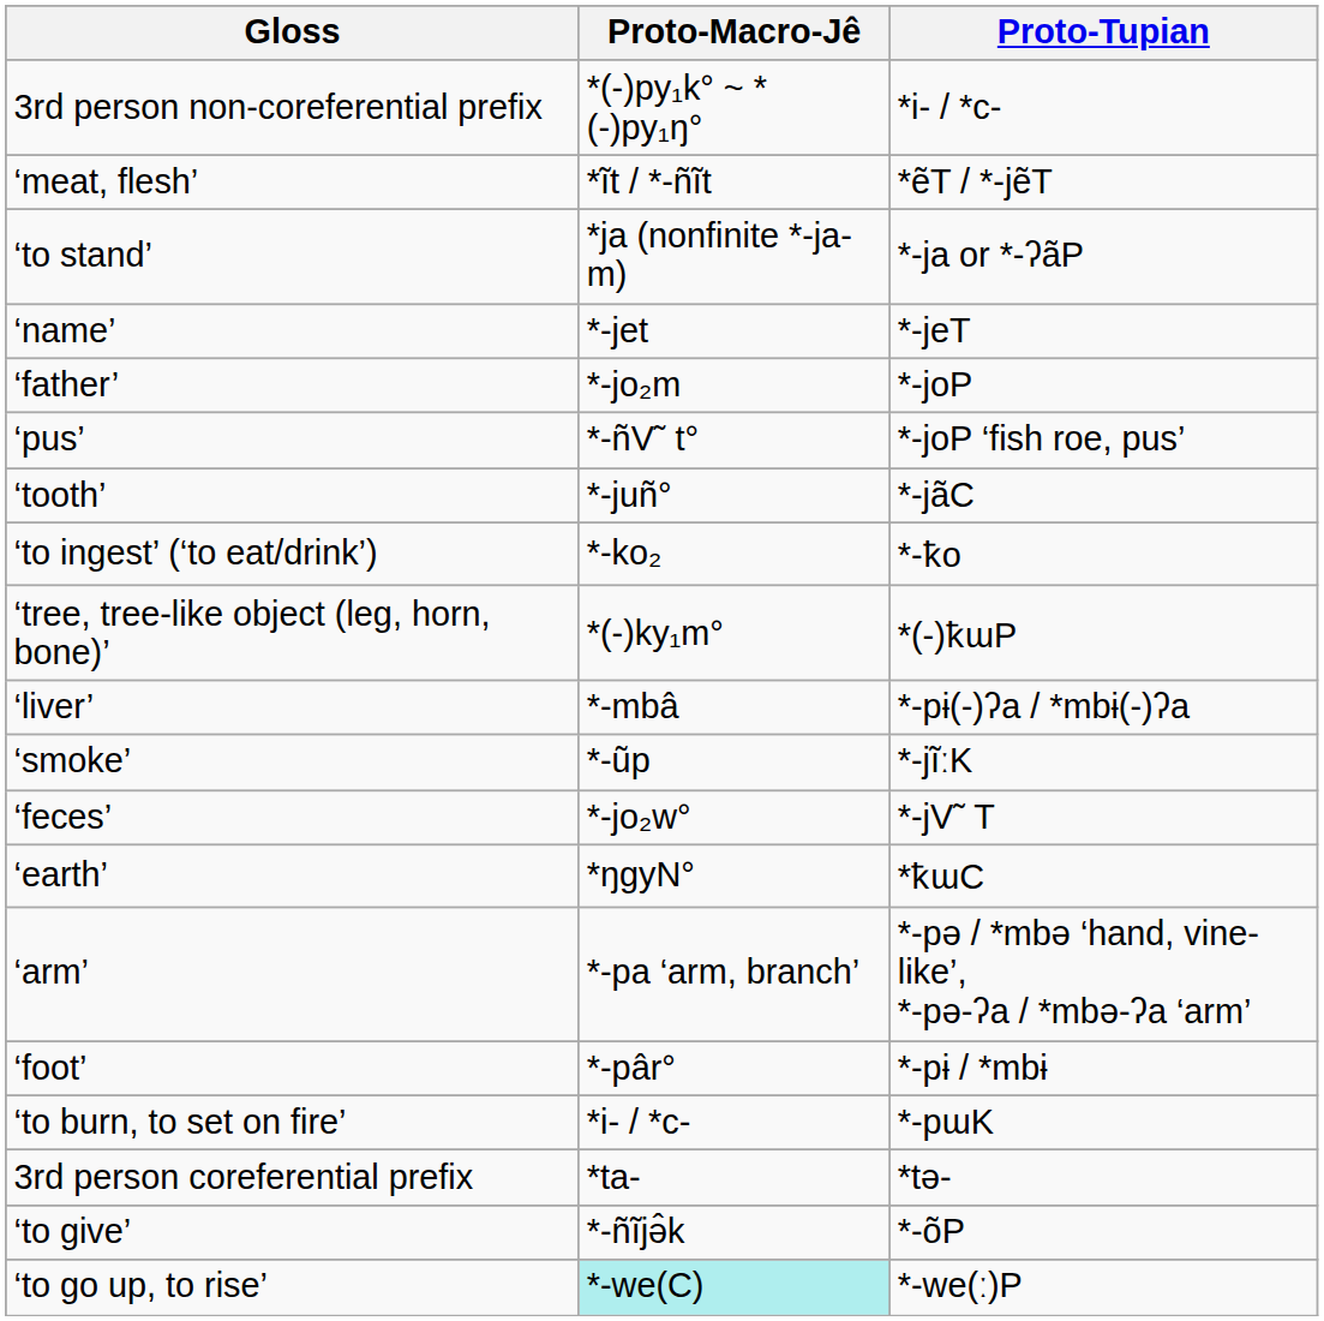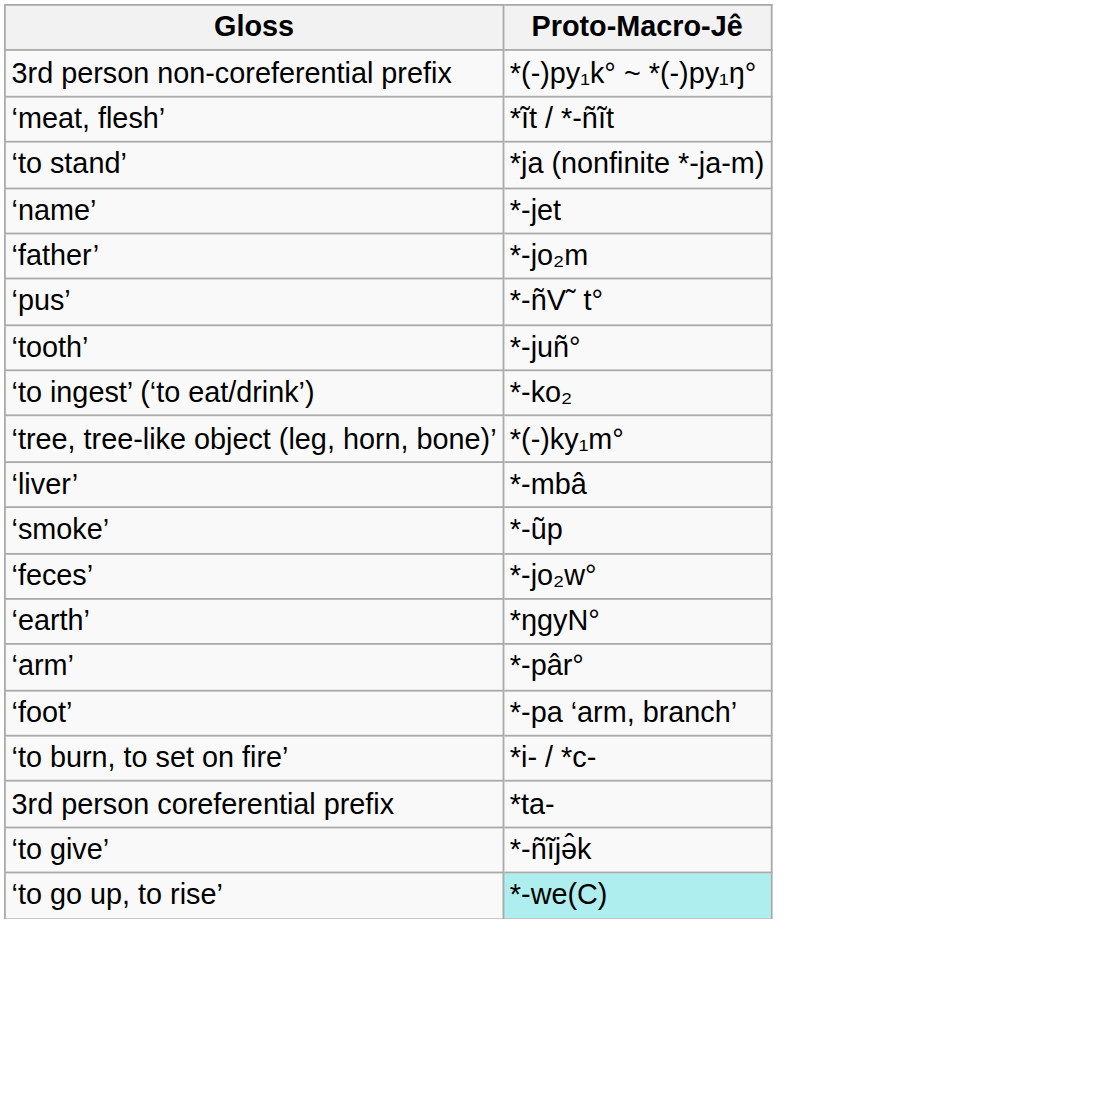- column: Proto-Tupian | *i- / *c- | *ẽT / *-jẽT | *-ja or *-ʔãP | *-jeT | *-joP | *-joP ‘fish roe, pus’ | *-jãC | *-ꝁo | *(-)ꝁɯP | *-pɨ(-)ʔa / *mbɨ(-)ʔa | *-jĩːK | *-jV˜ T | *ꝁɯC | *-pə / *mbə ‘hand, vine-like’, *-pə-ʔa / *mbə-ʔa ‘arm’ | *-pɨ / *mbɨ | *-pɯK | *tə- | *-õP | *-we(ː)P
‘arm’ | Proto-Macro-Jê: *-pa ‘arm, branch’ -> *-pâr°
‘foot’ | Proto-Macro-Jê: *-pâr° -> *-pa ‘arm, branch’
